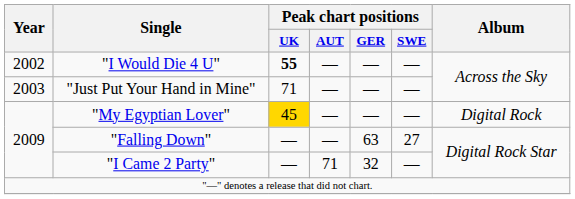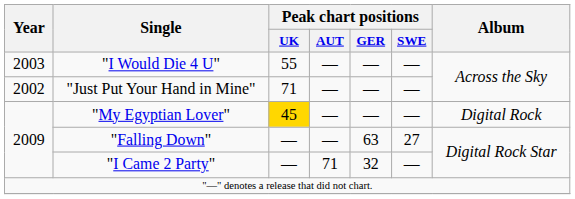"I Would Die 4 U" | Year: 2002 -> 2003
"I Would Die 4 U" | Peak chart positions / UK: bold -> normal
"Just Put Your Hand in Mine" | Year: 2003 -> 2002
